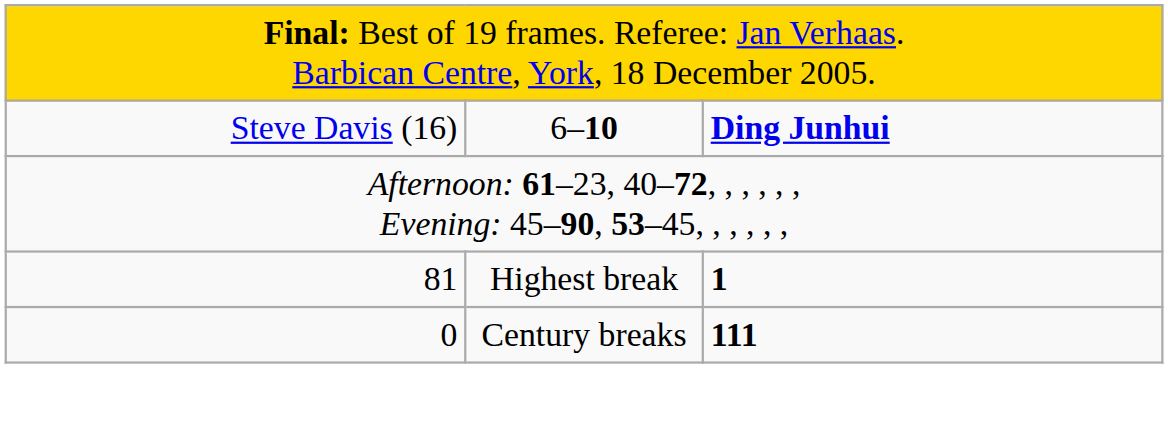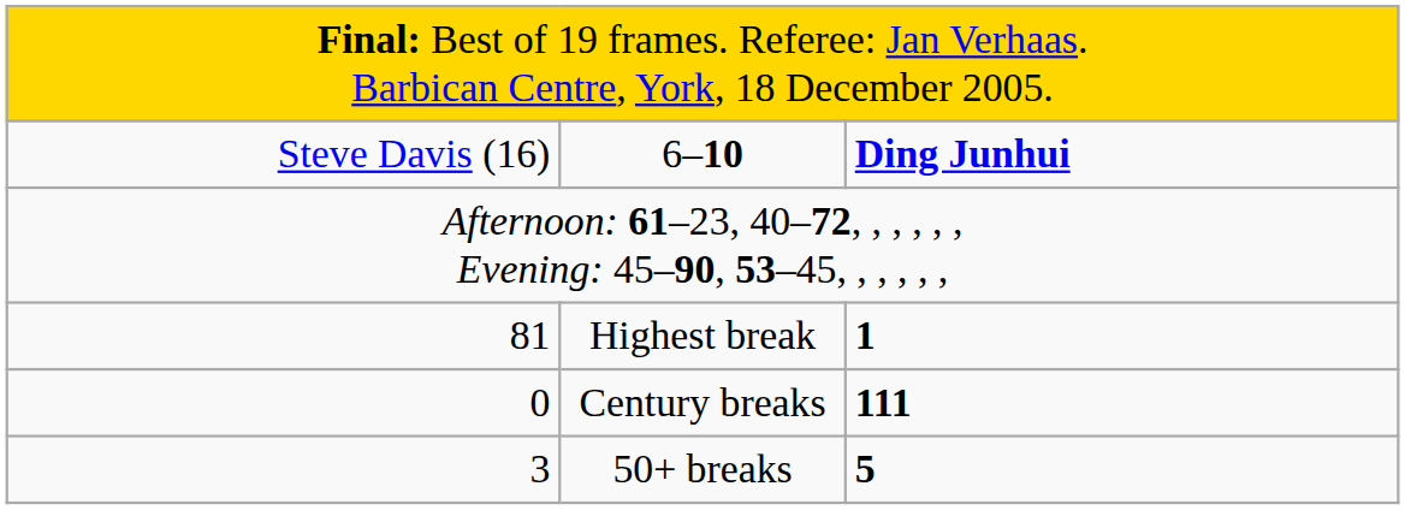+ row: 3 | 50+ breaks | 5
